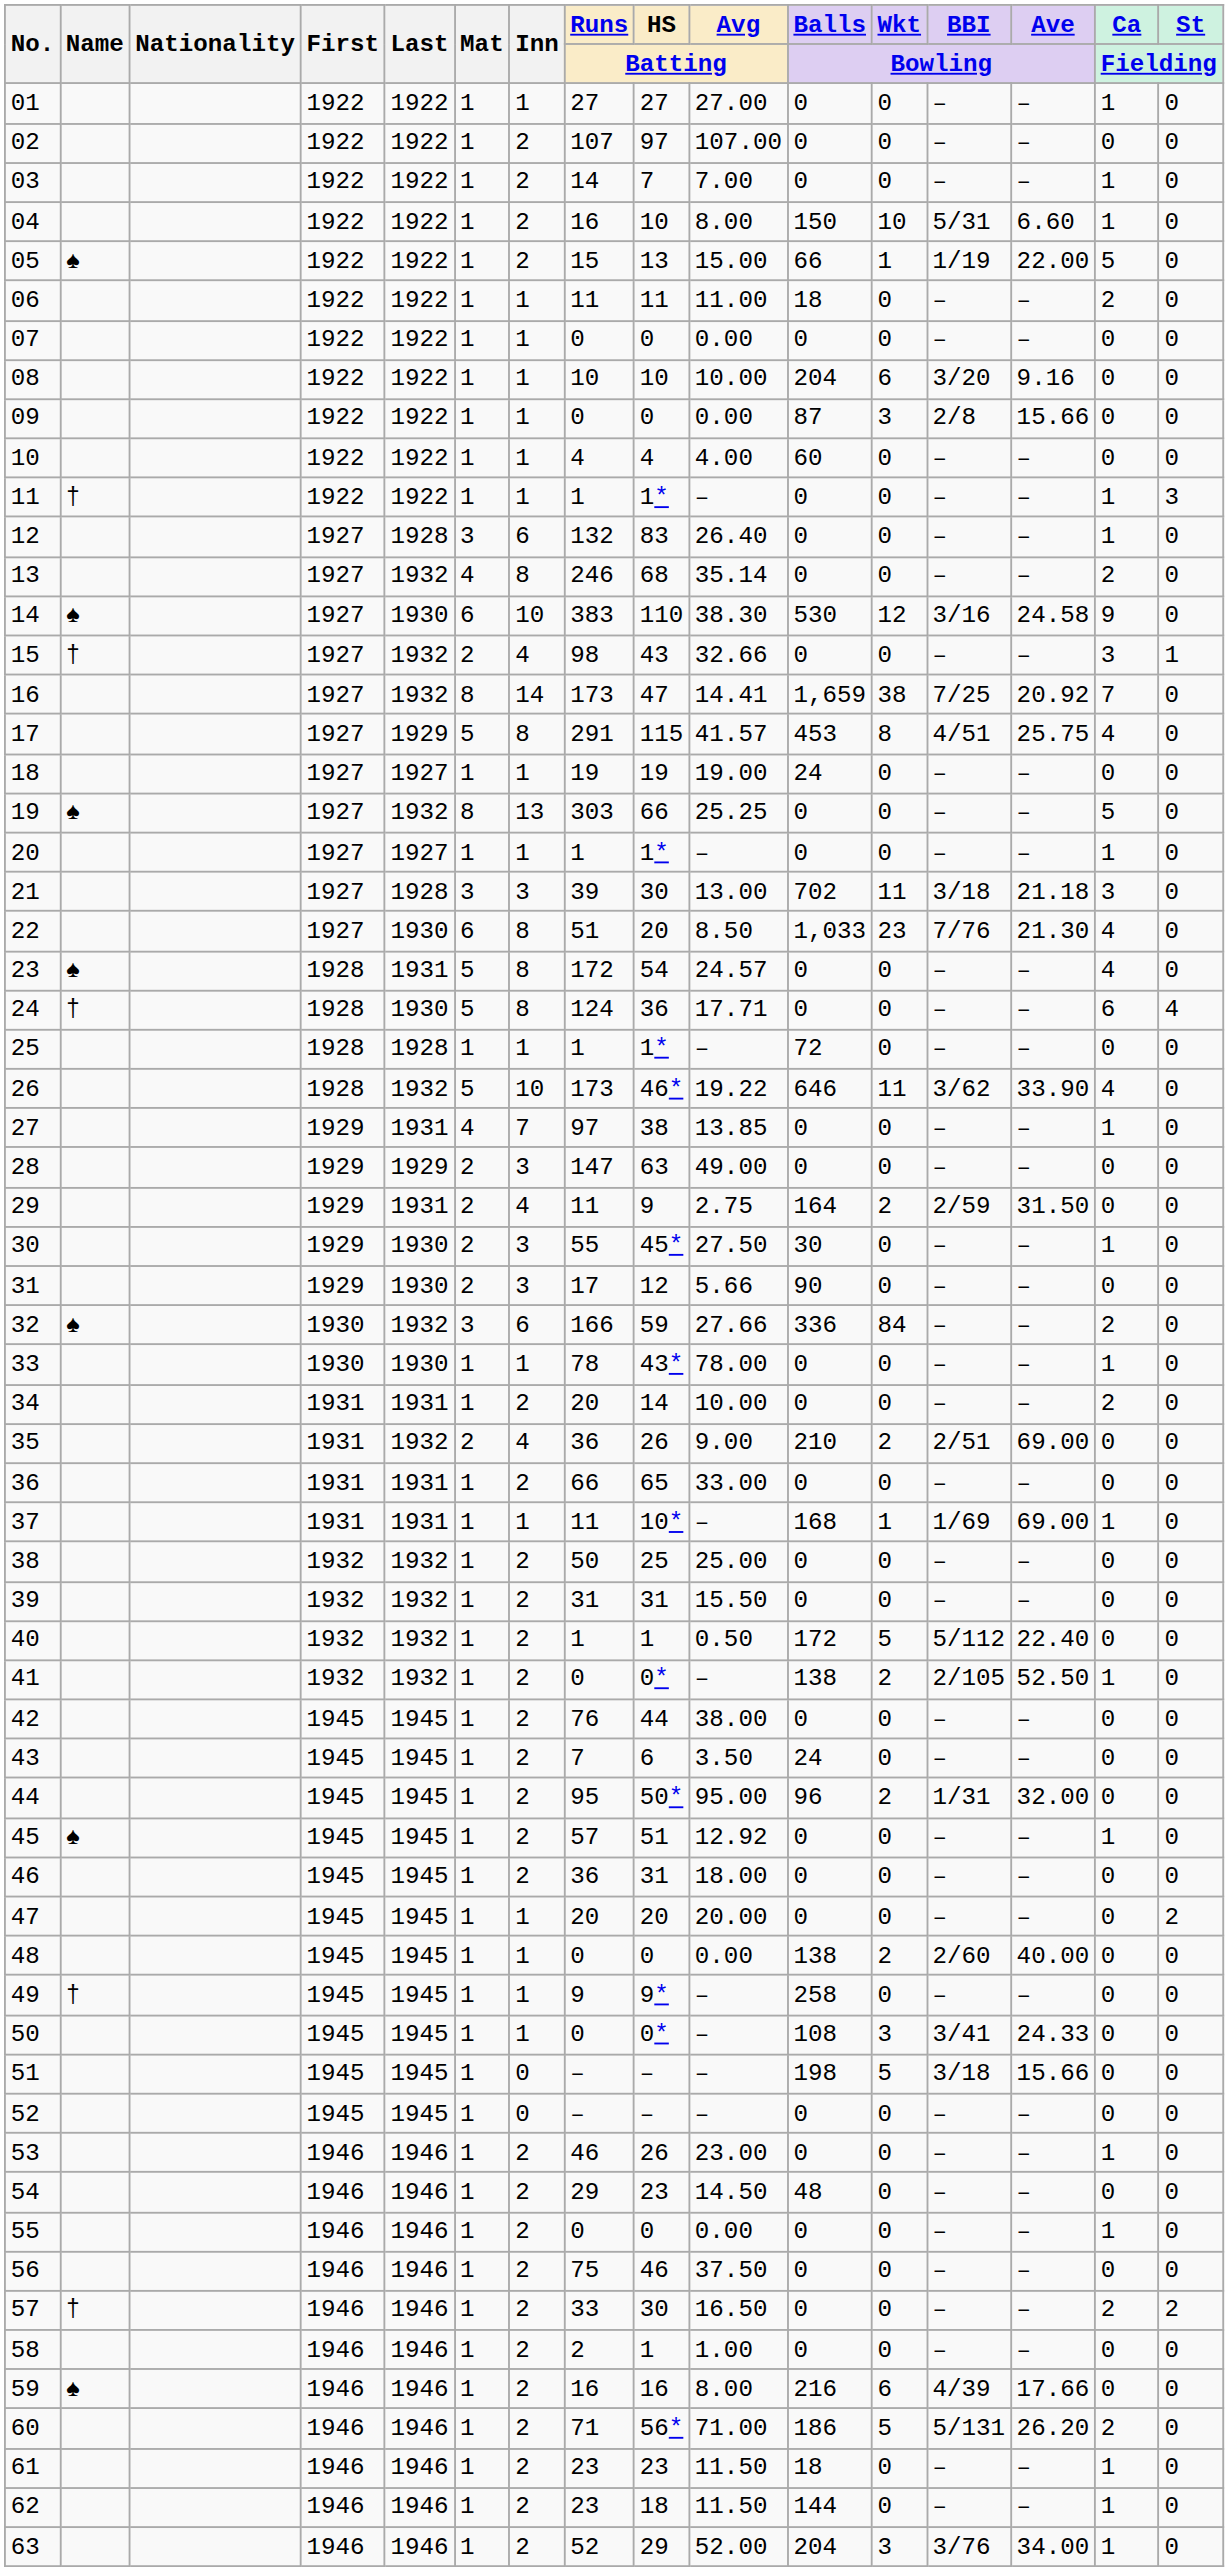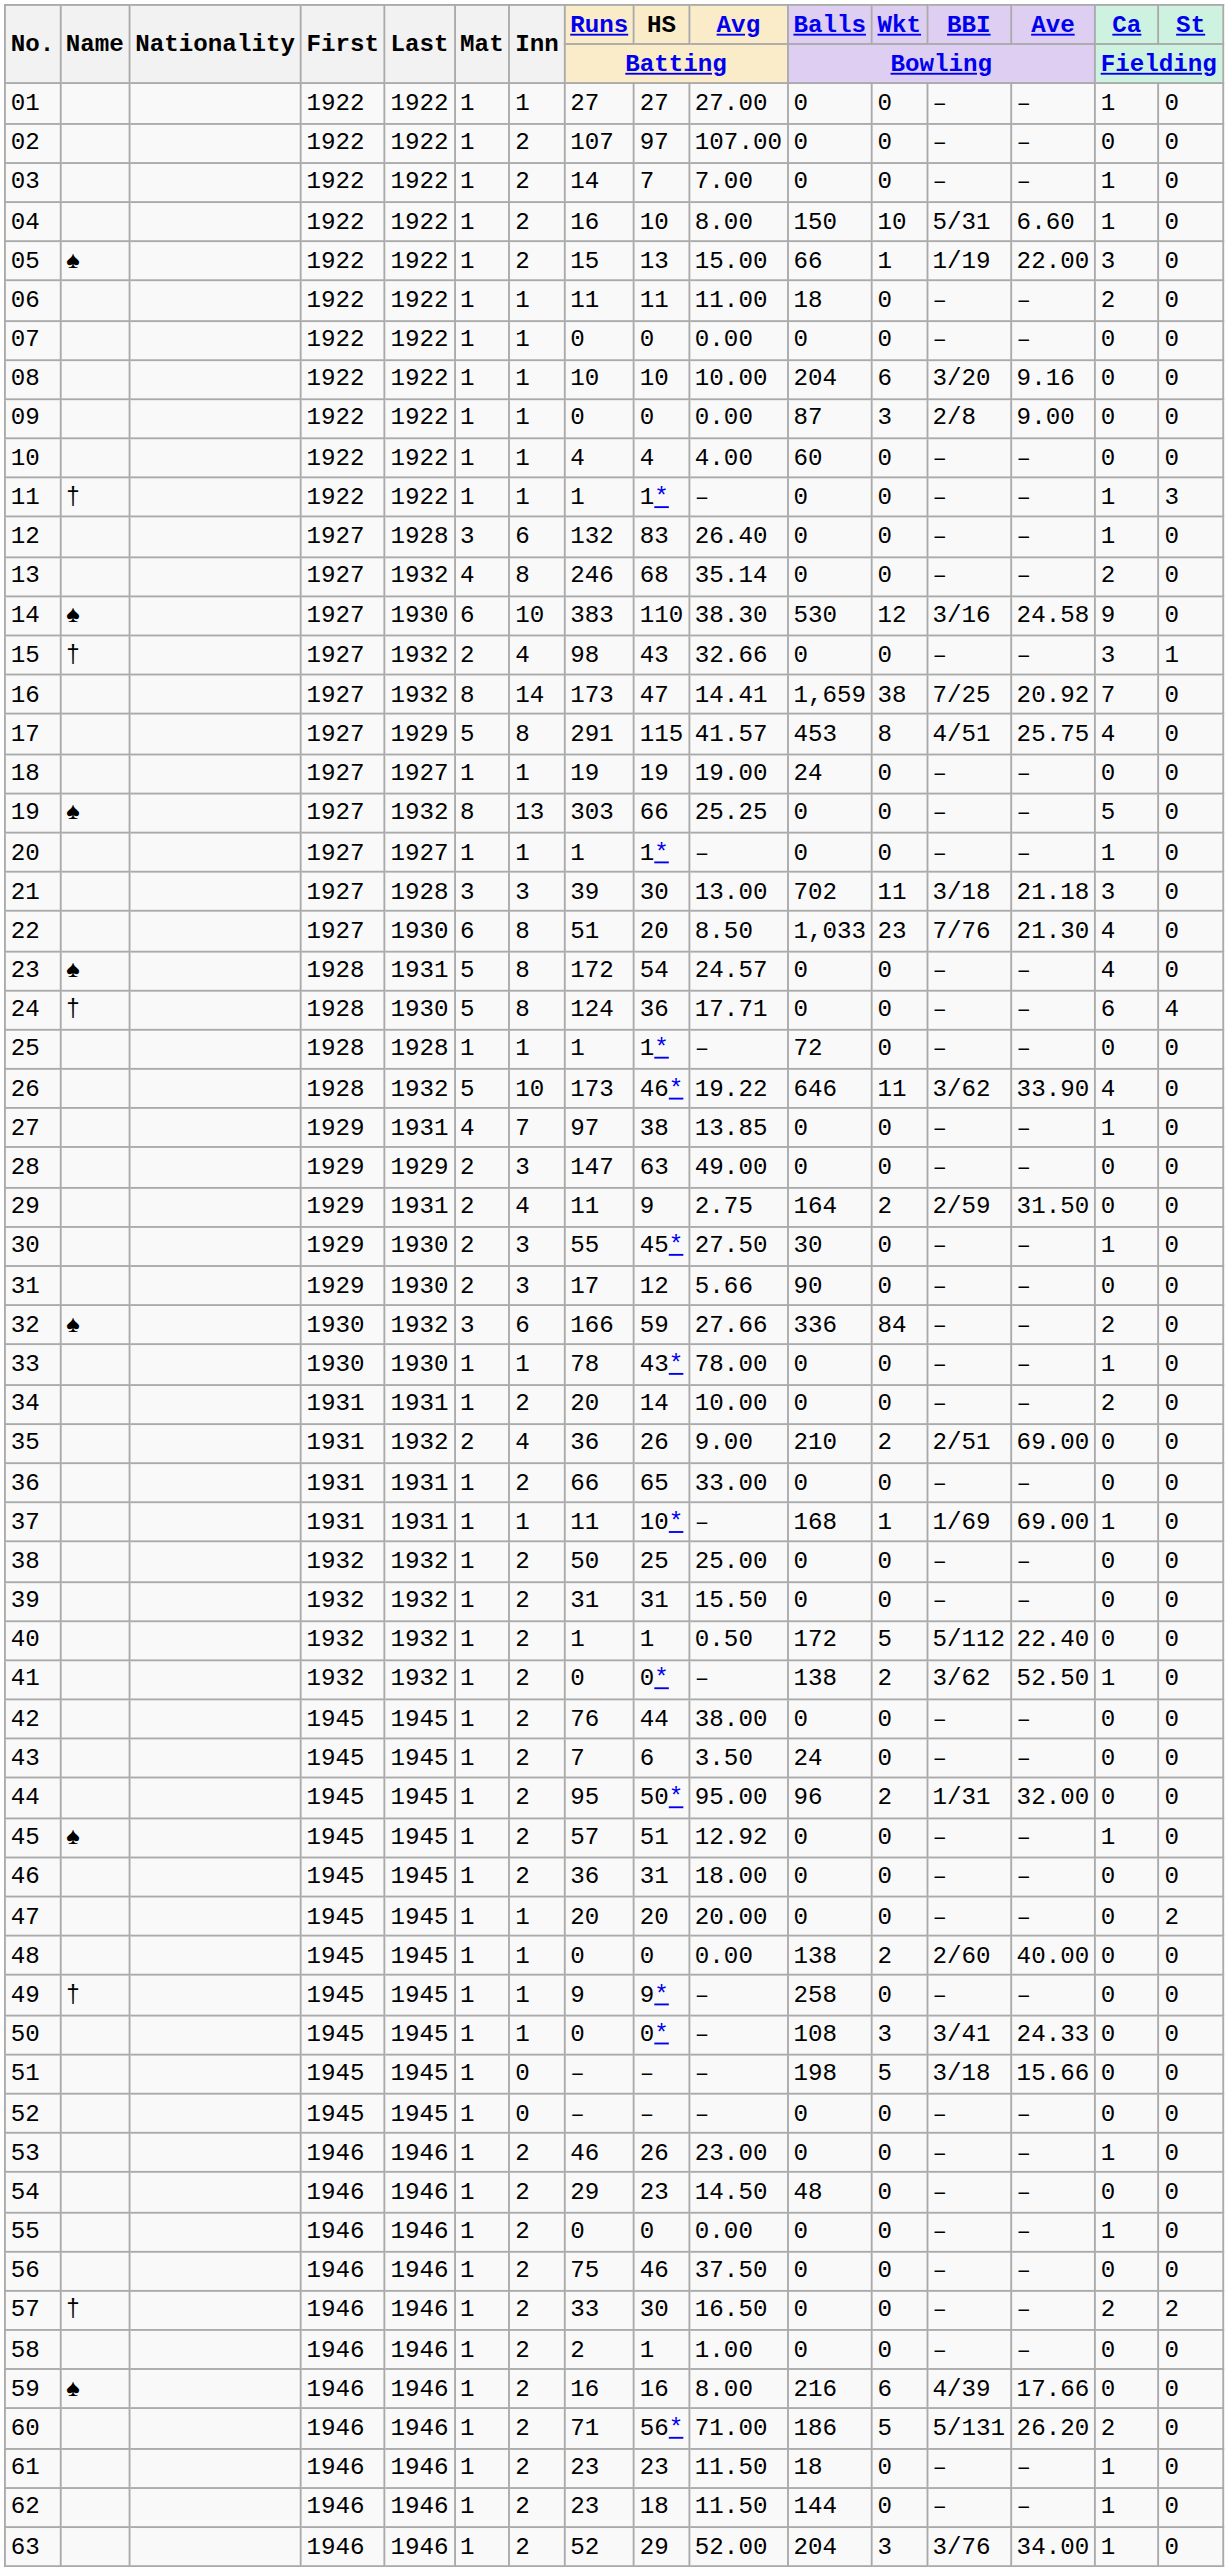05 | Ca / Fielding: 5 -> 3
09 | Ave / Bowling: 15.66 -> 9.00
41 | BBI / Bowling: 2/105 -> 3/62
